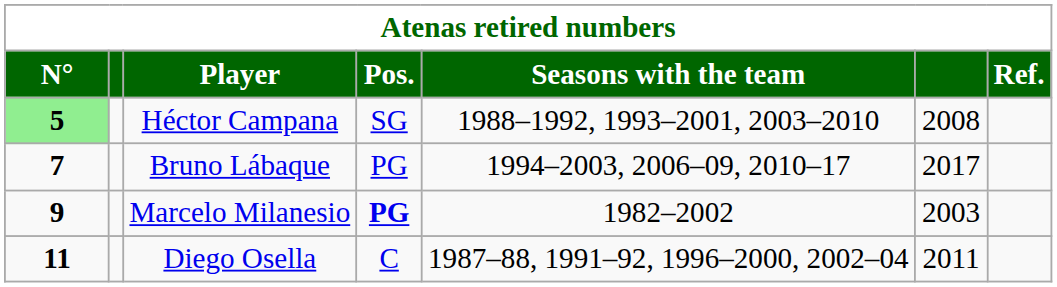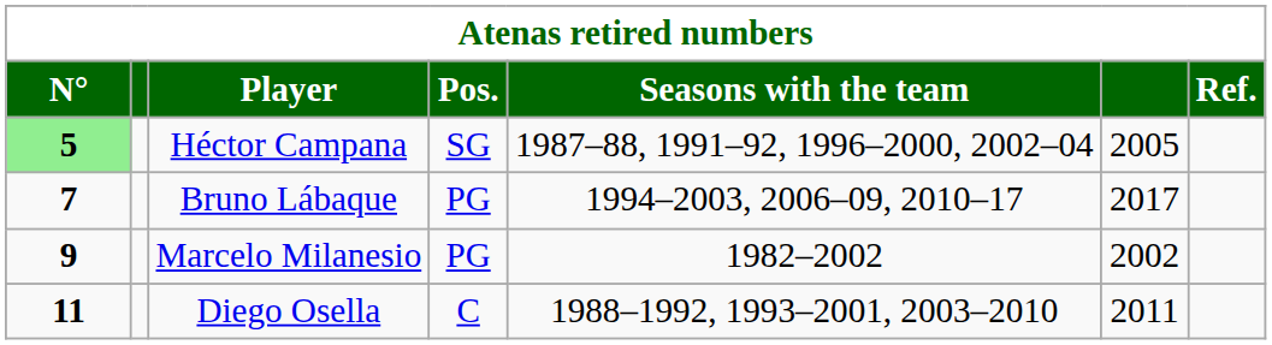Héctor Campana | Seasons with the team: 1988–1992, 1993–2001, 2003–2010 -> 1987–88, 1991–92, 1996–2000, 2002–04
Héctor Campana | column 6: 2008 -> 2005
Marcelo Milanesio | Pos.: bold -> normal
Marcelo Milanesio | column 6: 2003 -> 2002
Diego Osella | Seasons with the team: 1987–88, 1991–92, 1996–2000, 2002–04 -> 1988–1992, 1993–2001, 2003–2010
